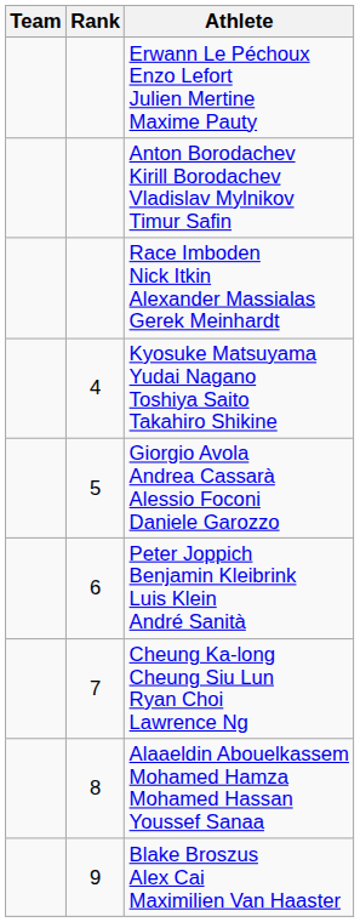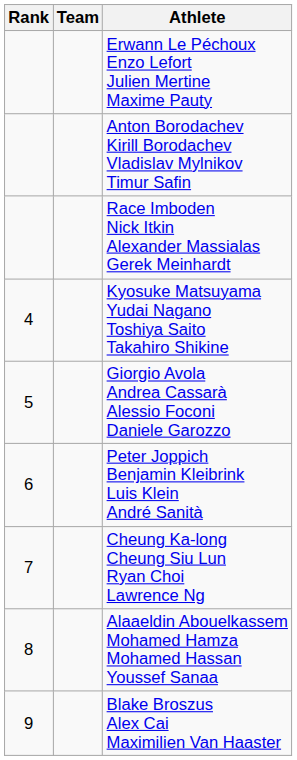columns swapped: Rank <-> Team
